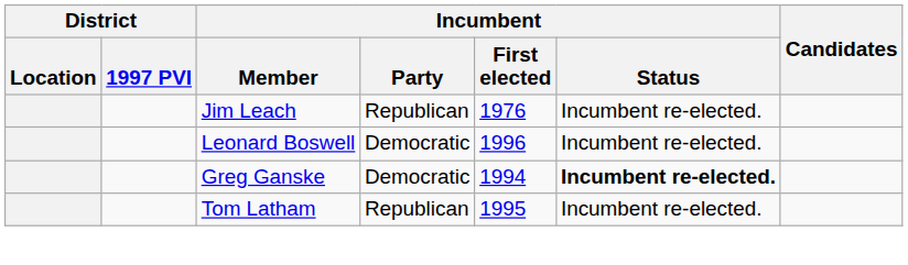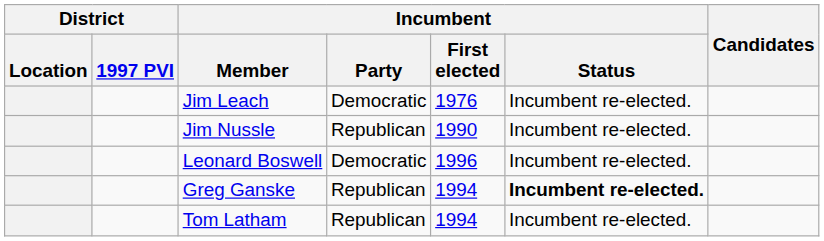Jim Leach | Incumbent / Party: Republican -> Democratic
+ row: Jim Nussle | Republican | 1990 | Incumbent re-elected.
Greg Ganske | Incumbent / Party: Democratic -> Republican
Tom Latham | Incumbent / First elected: 1995 -> 1994
